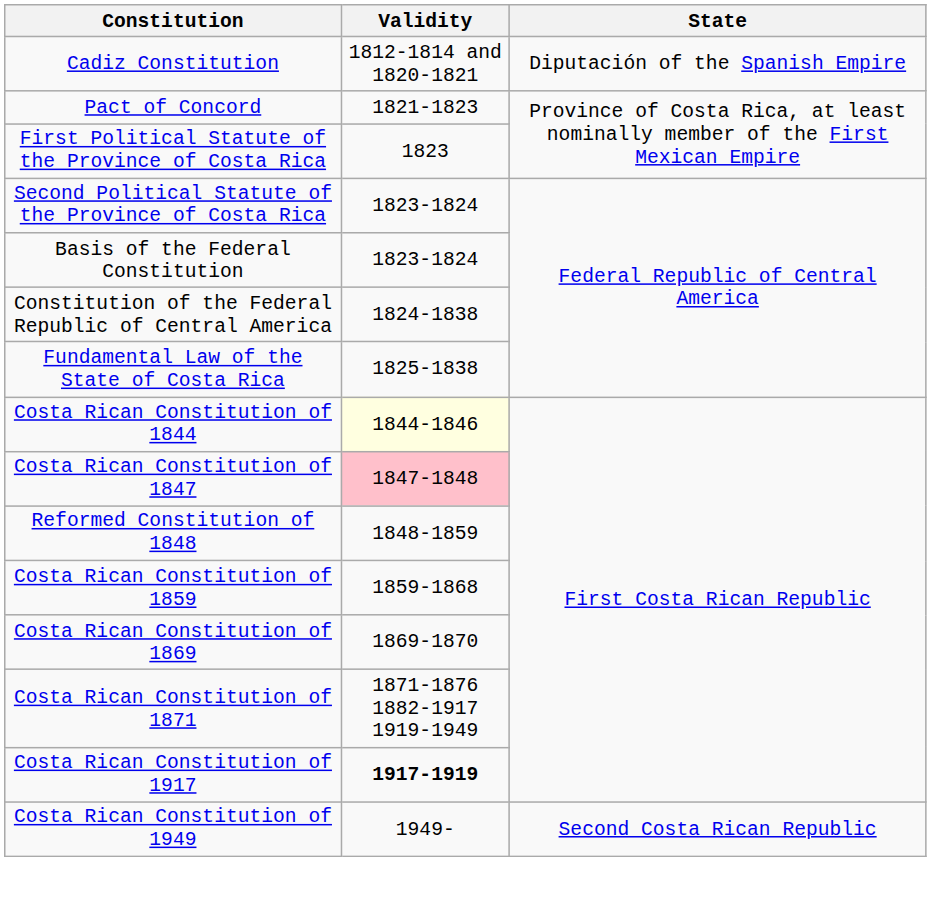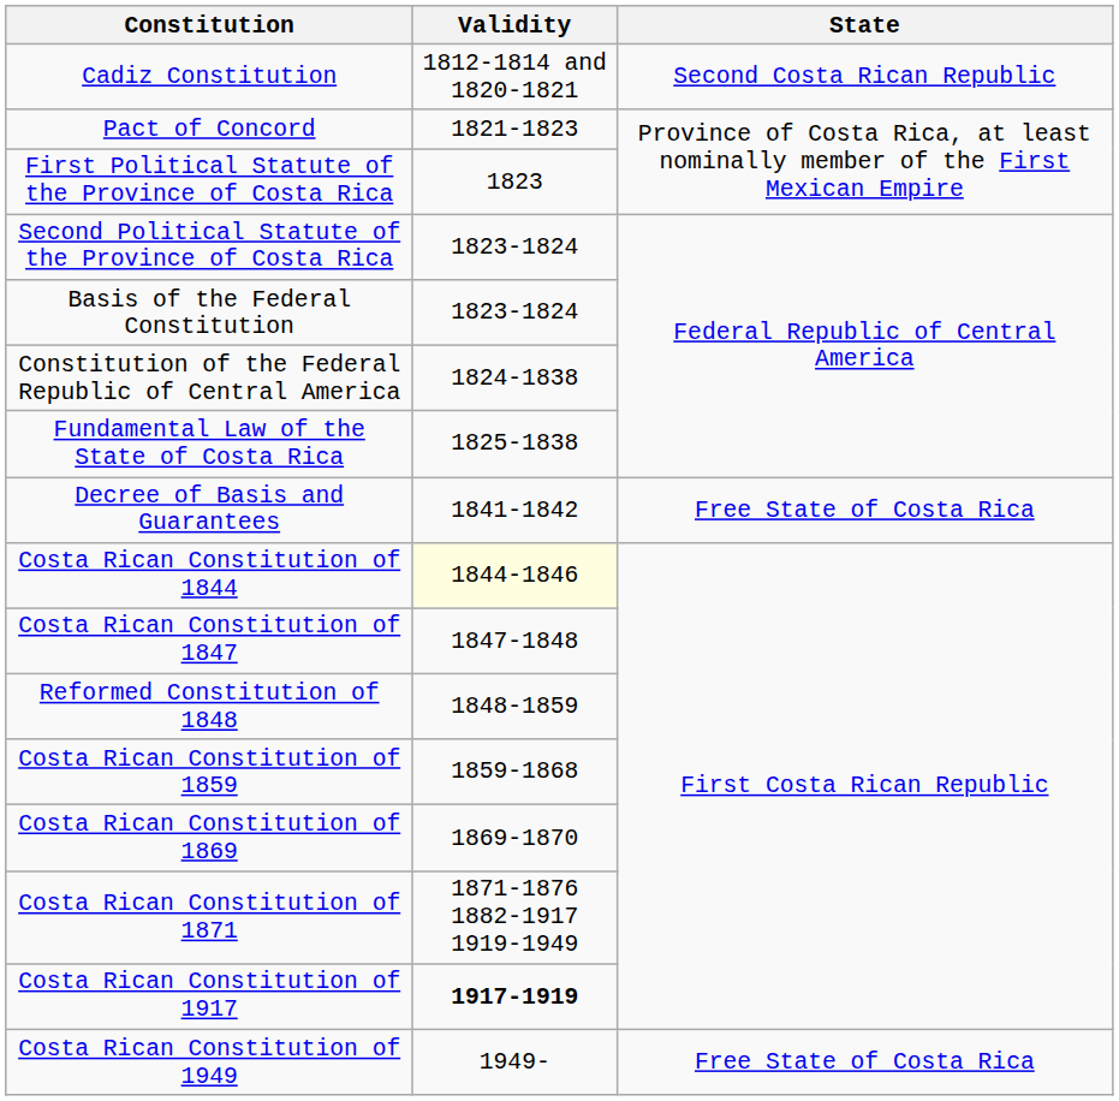Cadiz Constitution | State: Diputación of the Spanish Empire -> Second Costa Rican Republic
+ row: Decree of Basis and Guarantees | 1841-1842 | Free State of Costa Rica
Costa Rican Constitution of 1847 | Validity: pink background -> no background
Costa Rican Constitution of 1949 | State: Second Costa Rican Republic -> Free State of Costa Rica
